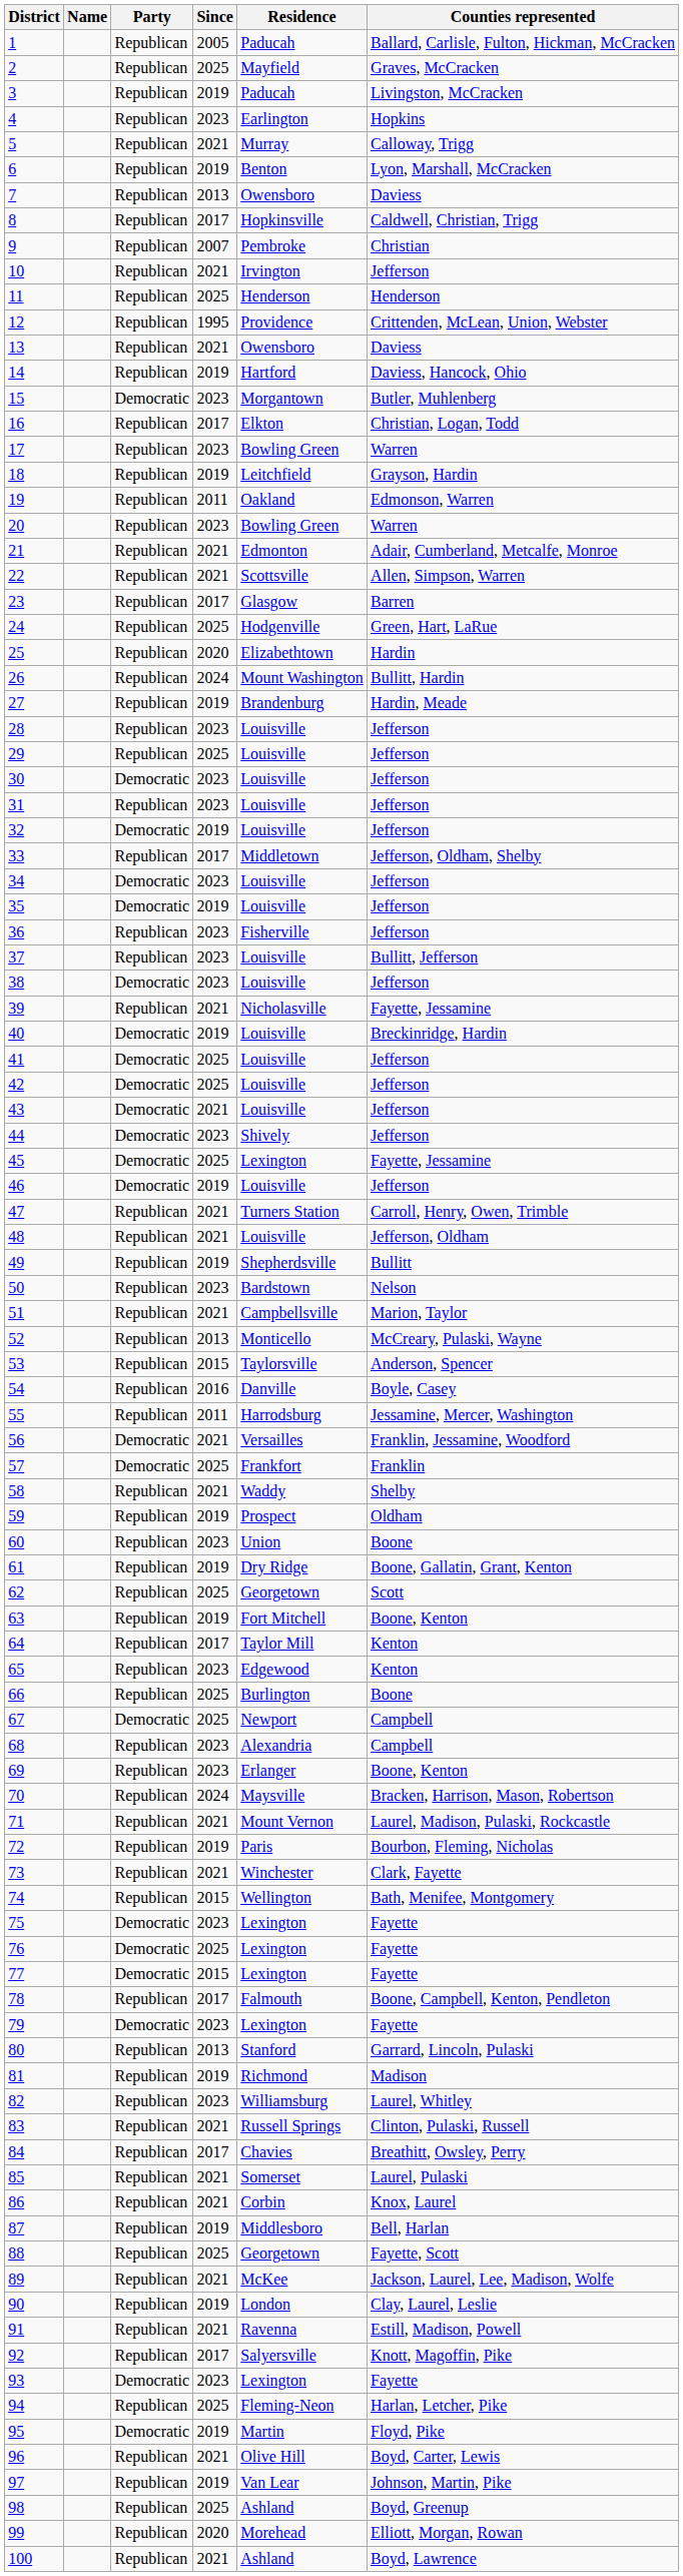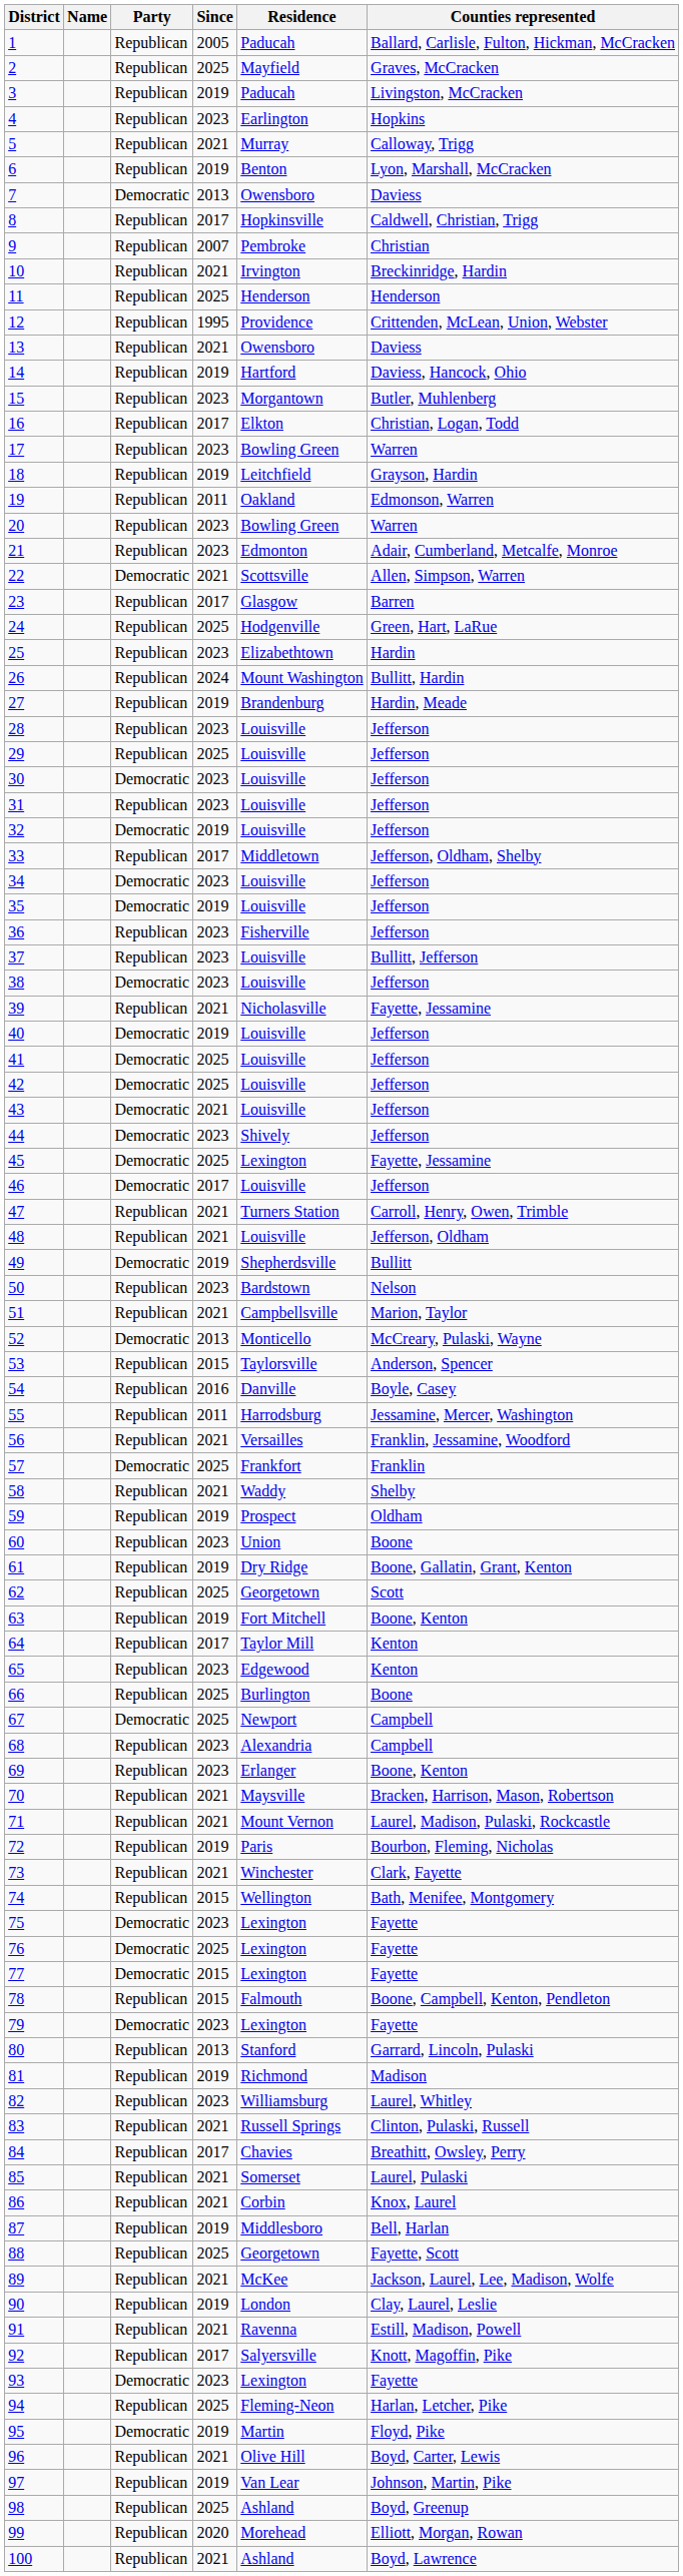7 | Party: Republican -> Democratic
10 | Counties represented: Jefferson -> Breckinridge, Hardin
15 | Party: Democratic -> Republican
21 | Since: 2021 -> 2023
22 | Party: Republican -> Democratic
25 | Since: 2020 -> 2023
40 | Counties represented: Breckinridge, Hardin -> Jefferson
46 | Since: 2019 -> 2017
49 | Party: Republican -> Democratic
52 | Party: Republican -> Democratic
56 | Party: Democratic -> Republican
70 | Since: 2024 -> 2021
78 | Since: 2017 -> 2015
